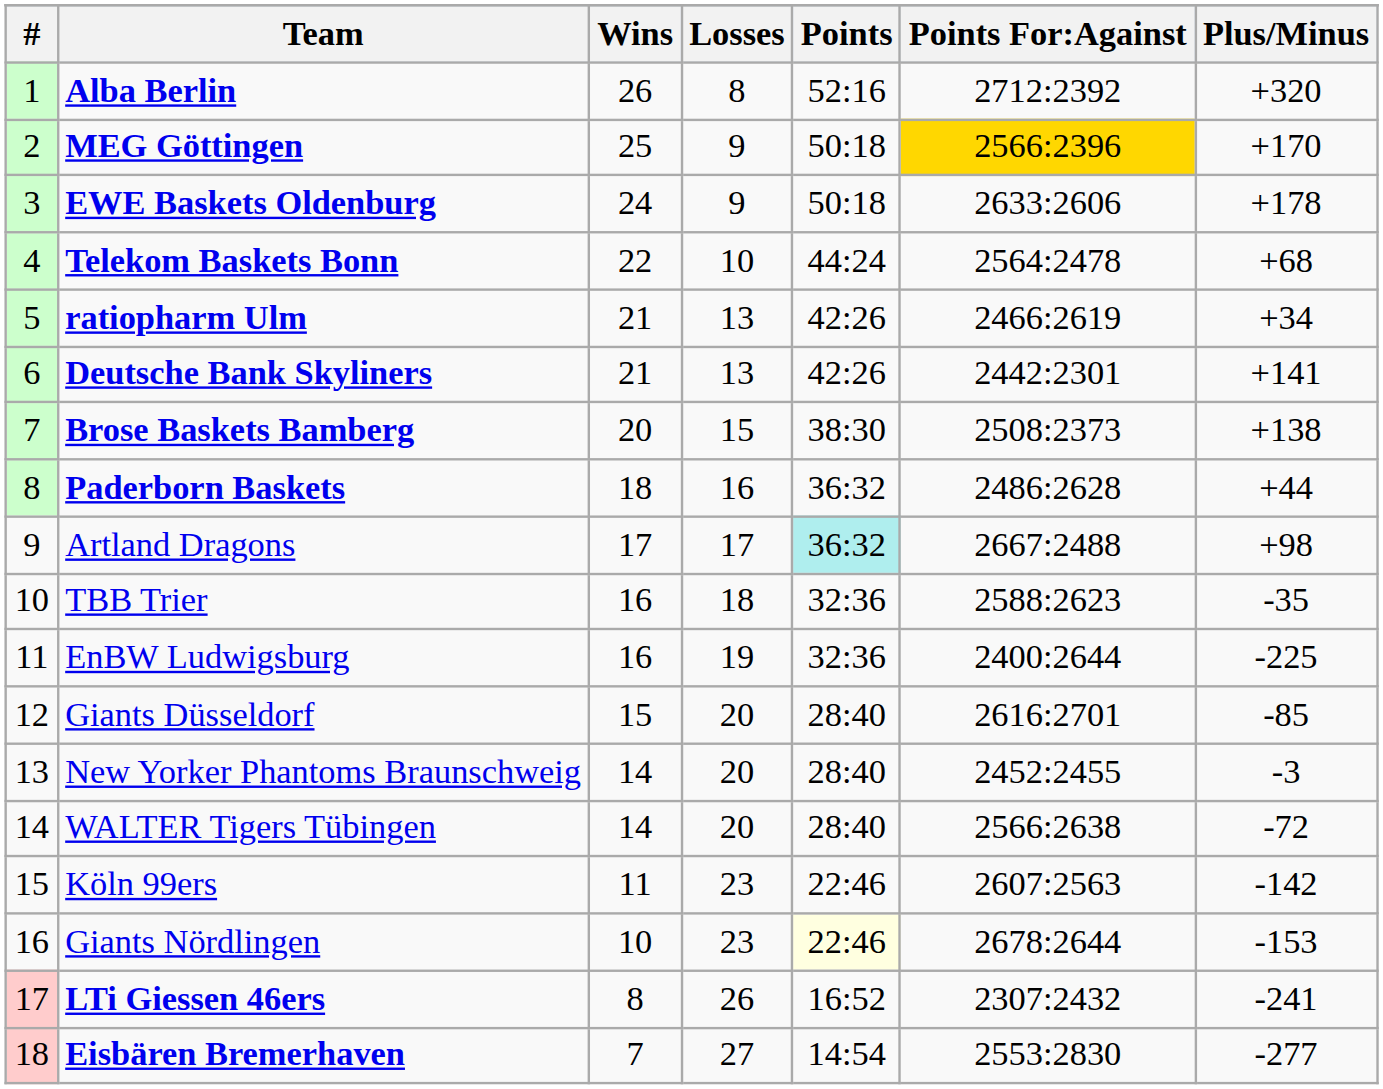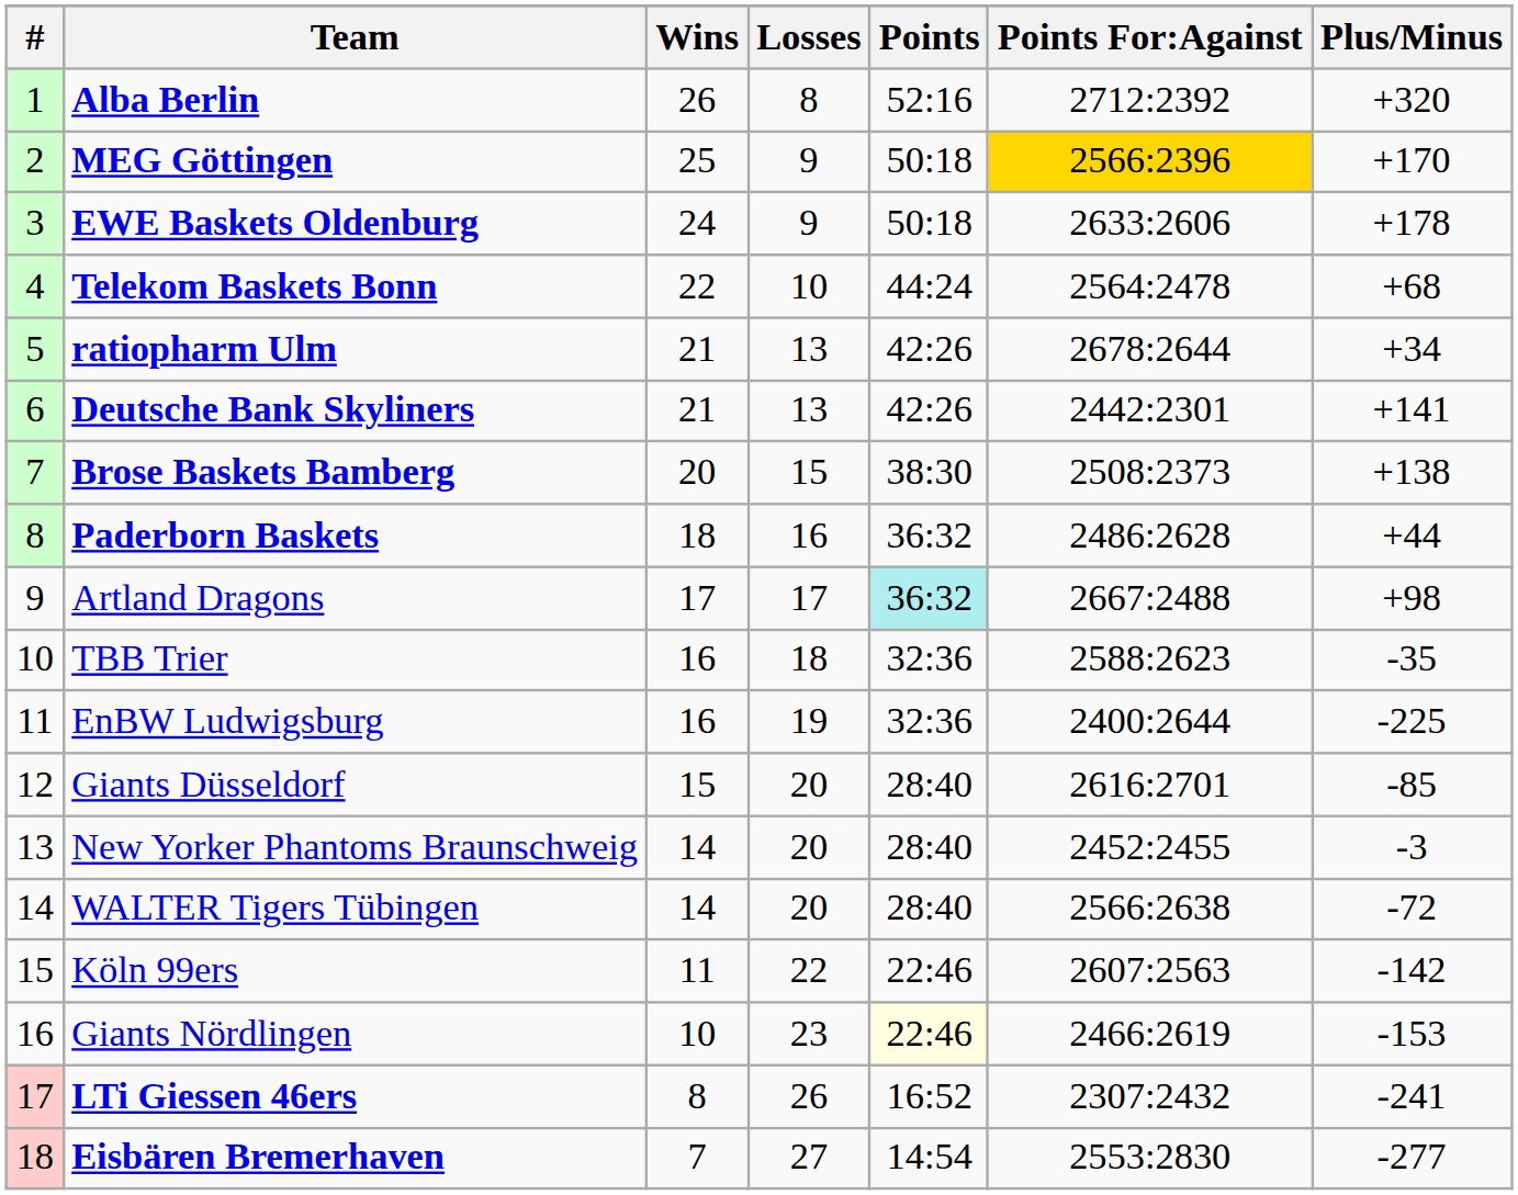ratiopharm Ulm | Points For:Against: 2466:2619 -> 2678:2644
Köln 99ers | Losses: 23 -> 22
Giants Nördlingen | Points For:Against: 2678:2644 -> 2466:2619
